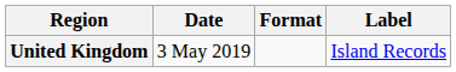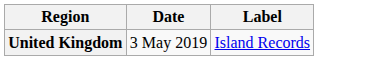- column: Format
